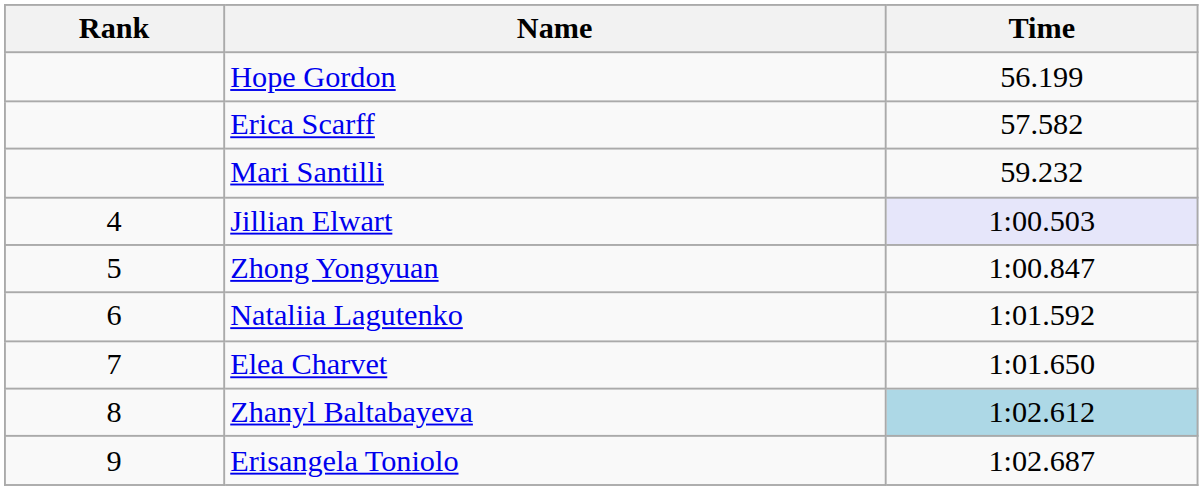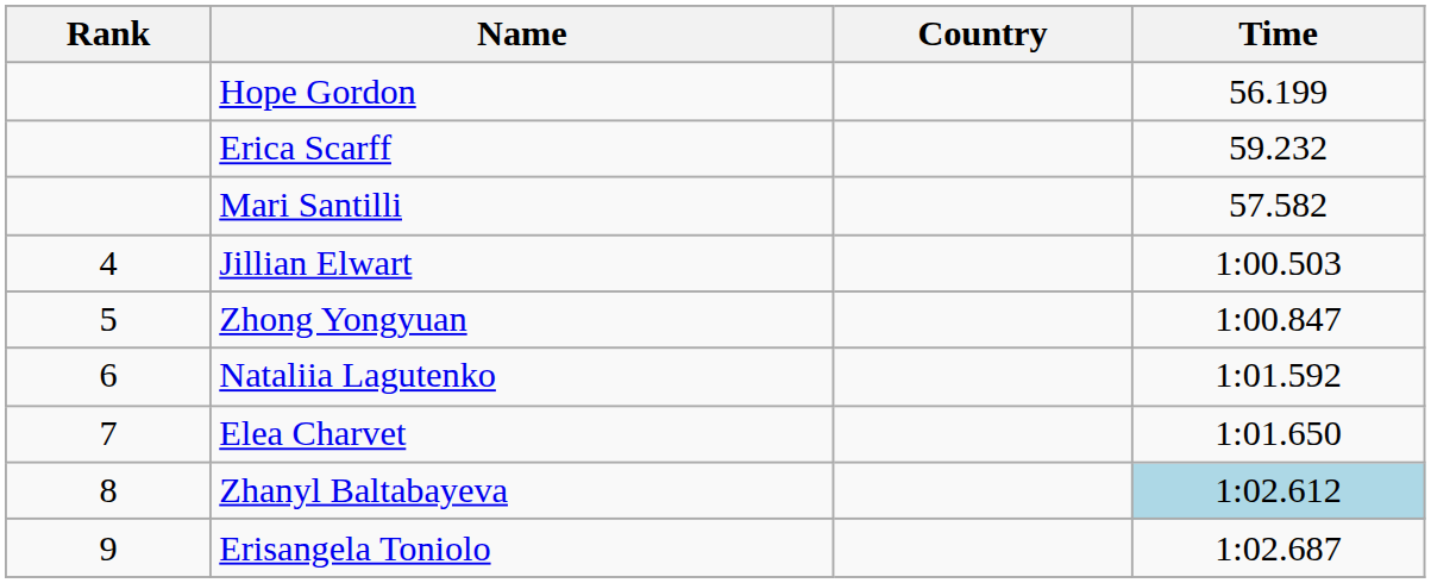+ column: Country
Erica Scarff | Time: 57.582 -> 59.232
Mari Santilli | Time: 59.232 -> 57.582
Jillian Elwart | Time: lavender background -> no background
